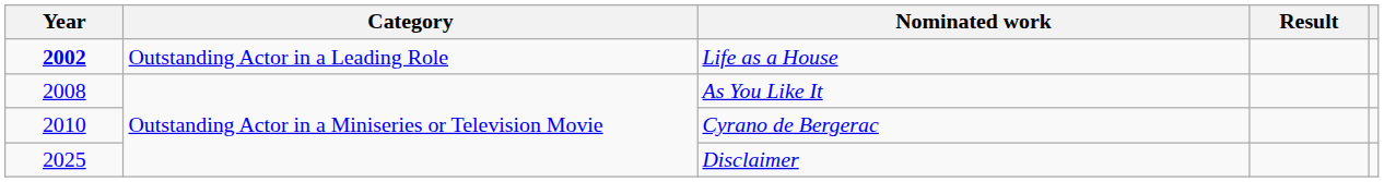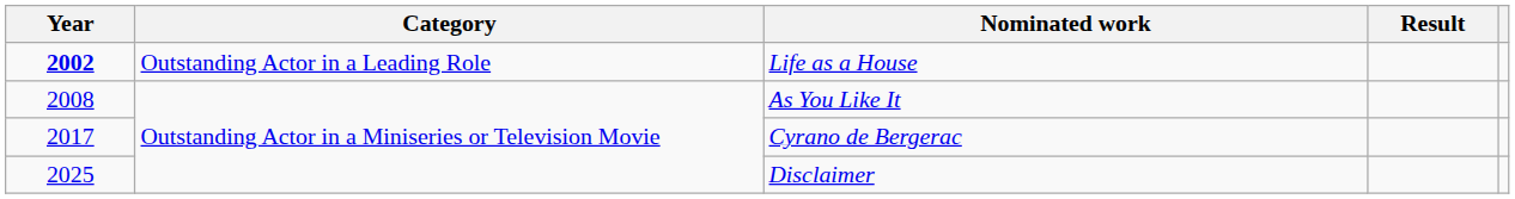Cyrano de Bergerac | Year: 2010 -> 2017
